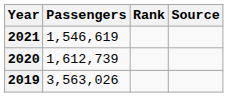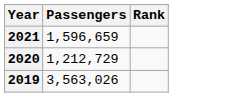- column: Source
2021 | Passengers: 1,546,619 -> 1,596,659
2020 | Passengers: 1,612,739 -> 1,212,729
